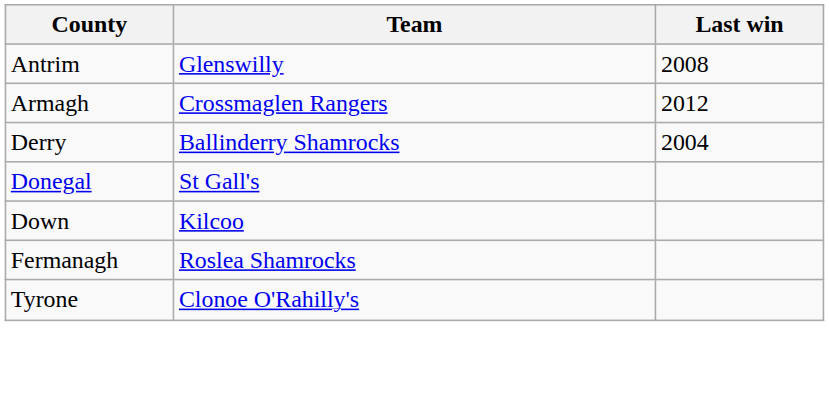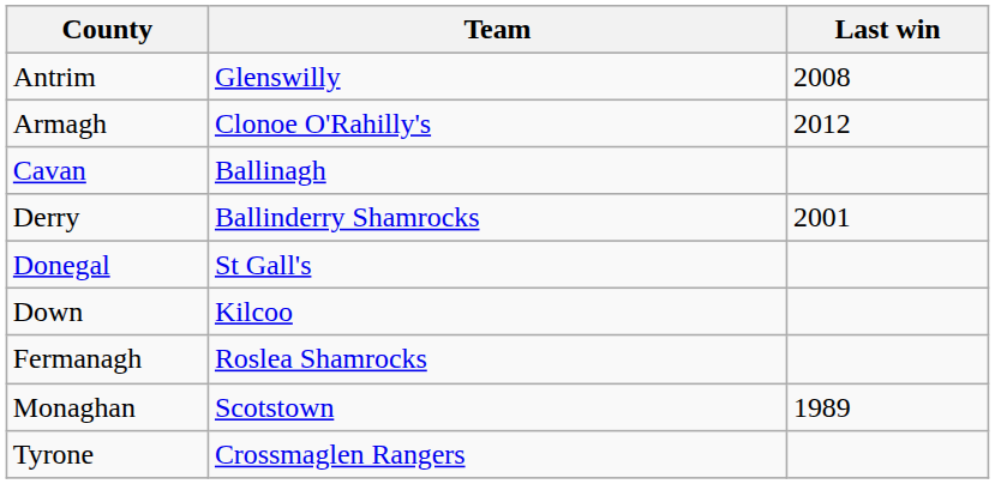Armagh | Team: Crossmaglen Rangers -> Clonoe O'Rahilly's
+ row: Cavan | Ballinagh
Derry | Last win: 2004 -> 2001
+ row: Monaghan | Scotstown | 1989
Tyrone | Team: Clonoe O'Rahilly's -> Crossmaglen Rangers
